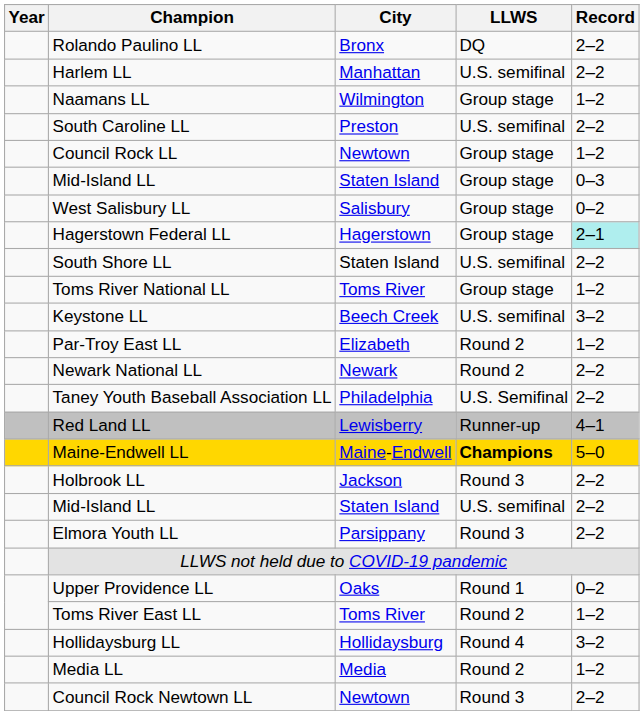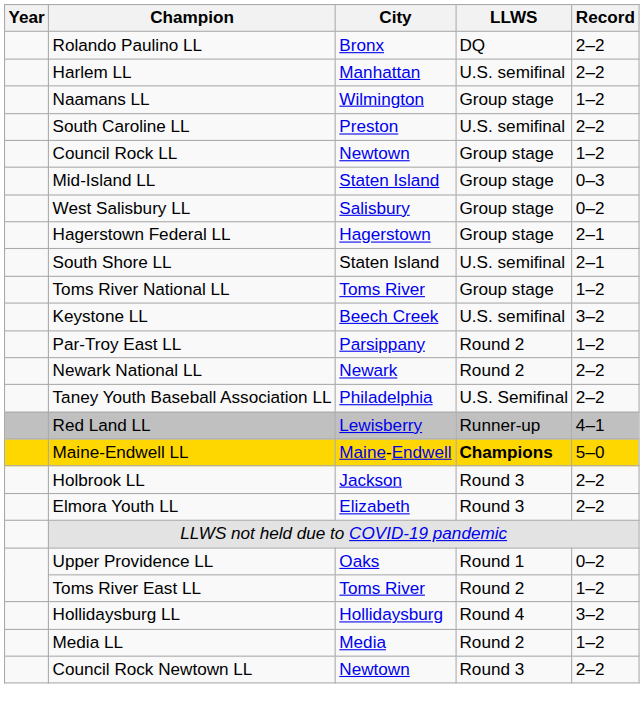Hagerstown Federal LL | Record: paleturquoise background -> no background
South Shore LL | Record: 2–2 -> 2–1
Par-Troy East LL | City: Elizabeth -> Parsippany
- row: Mid-Island LL | Staten Island | U.S. semifinal | 2–2
Elmora Youth LL | City: Parsippany -> Elizabeth
